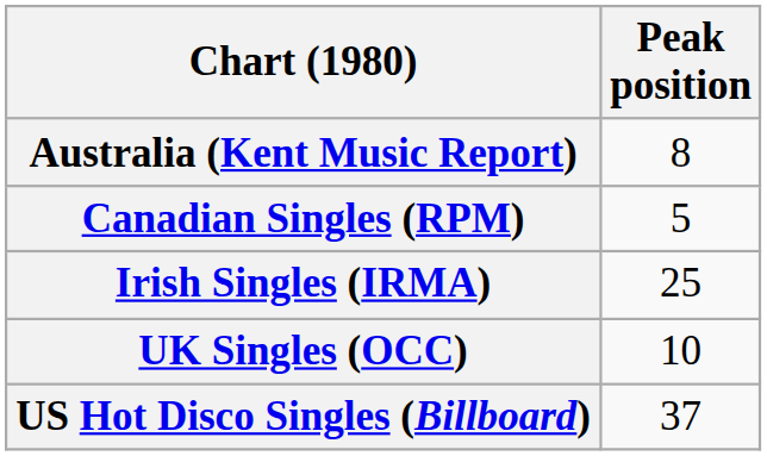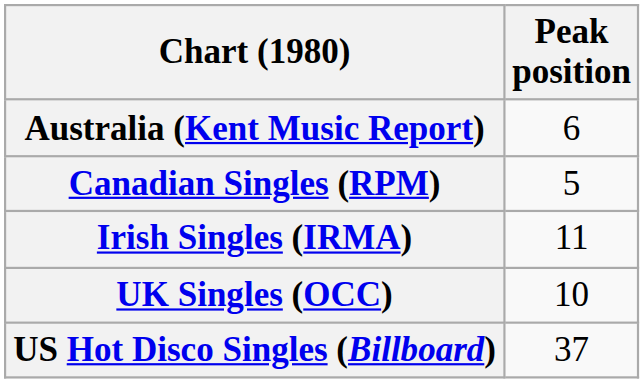Australia (Kent Music Report) | Peak position: 8 -> 6
Irish Singles (IRMA) | Peak position: 25 -> 11
